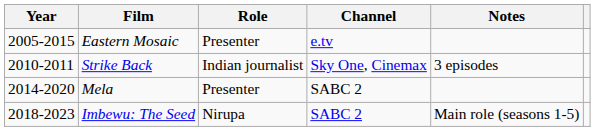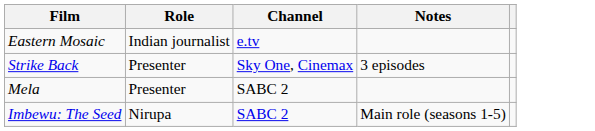- column: Year | 2005-2015 | 2010-2011 | 2014-2020 | 2018-2023
Eastern Mosaic | Role: Presenter -> Indian journalist
Strike Back | Role: Indian journalist -> Presenter
